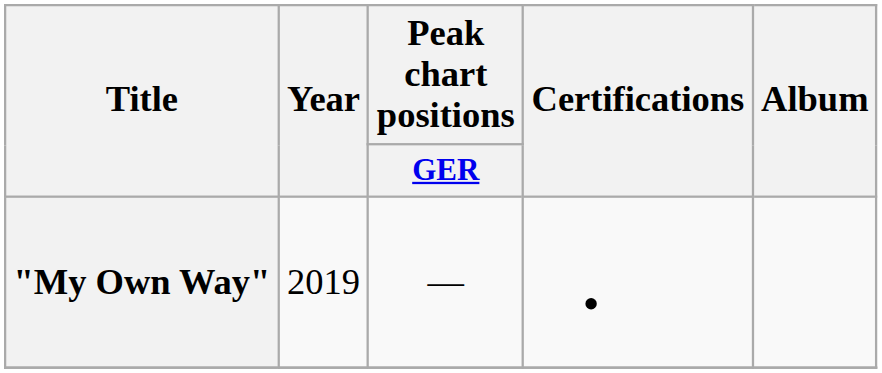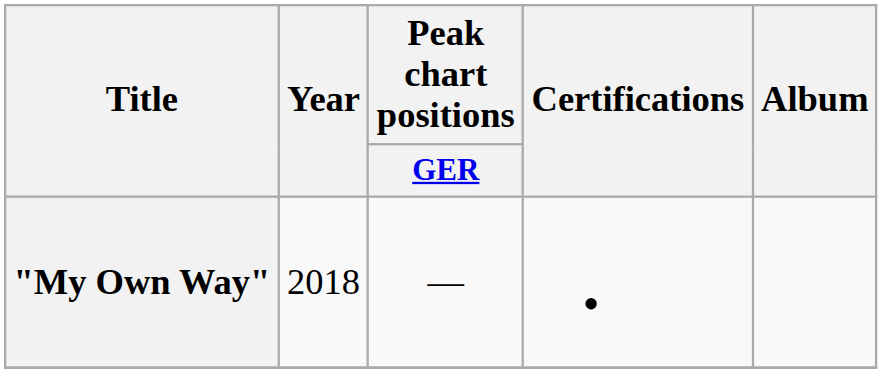"My Own Way" | Year: 2019 -> 2018
